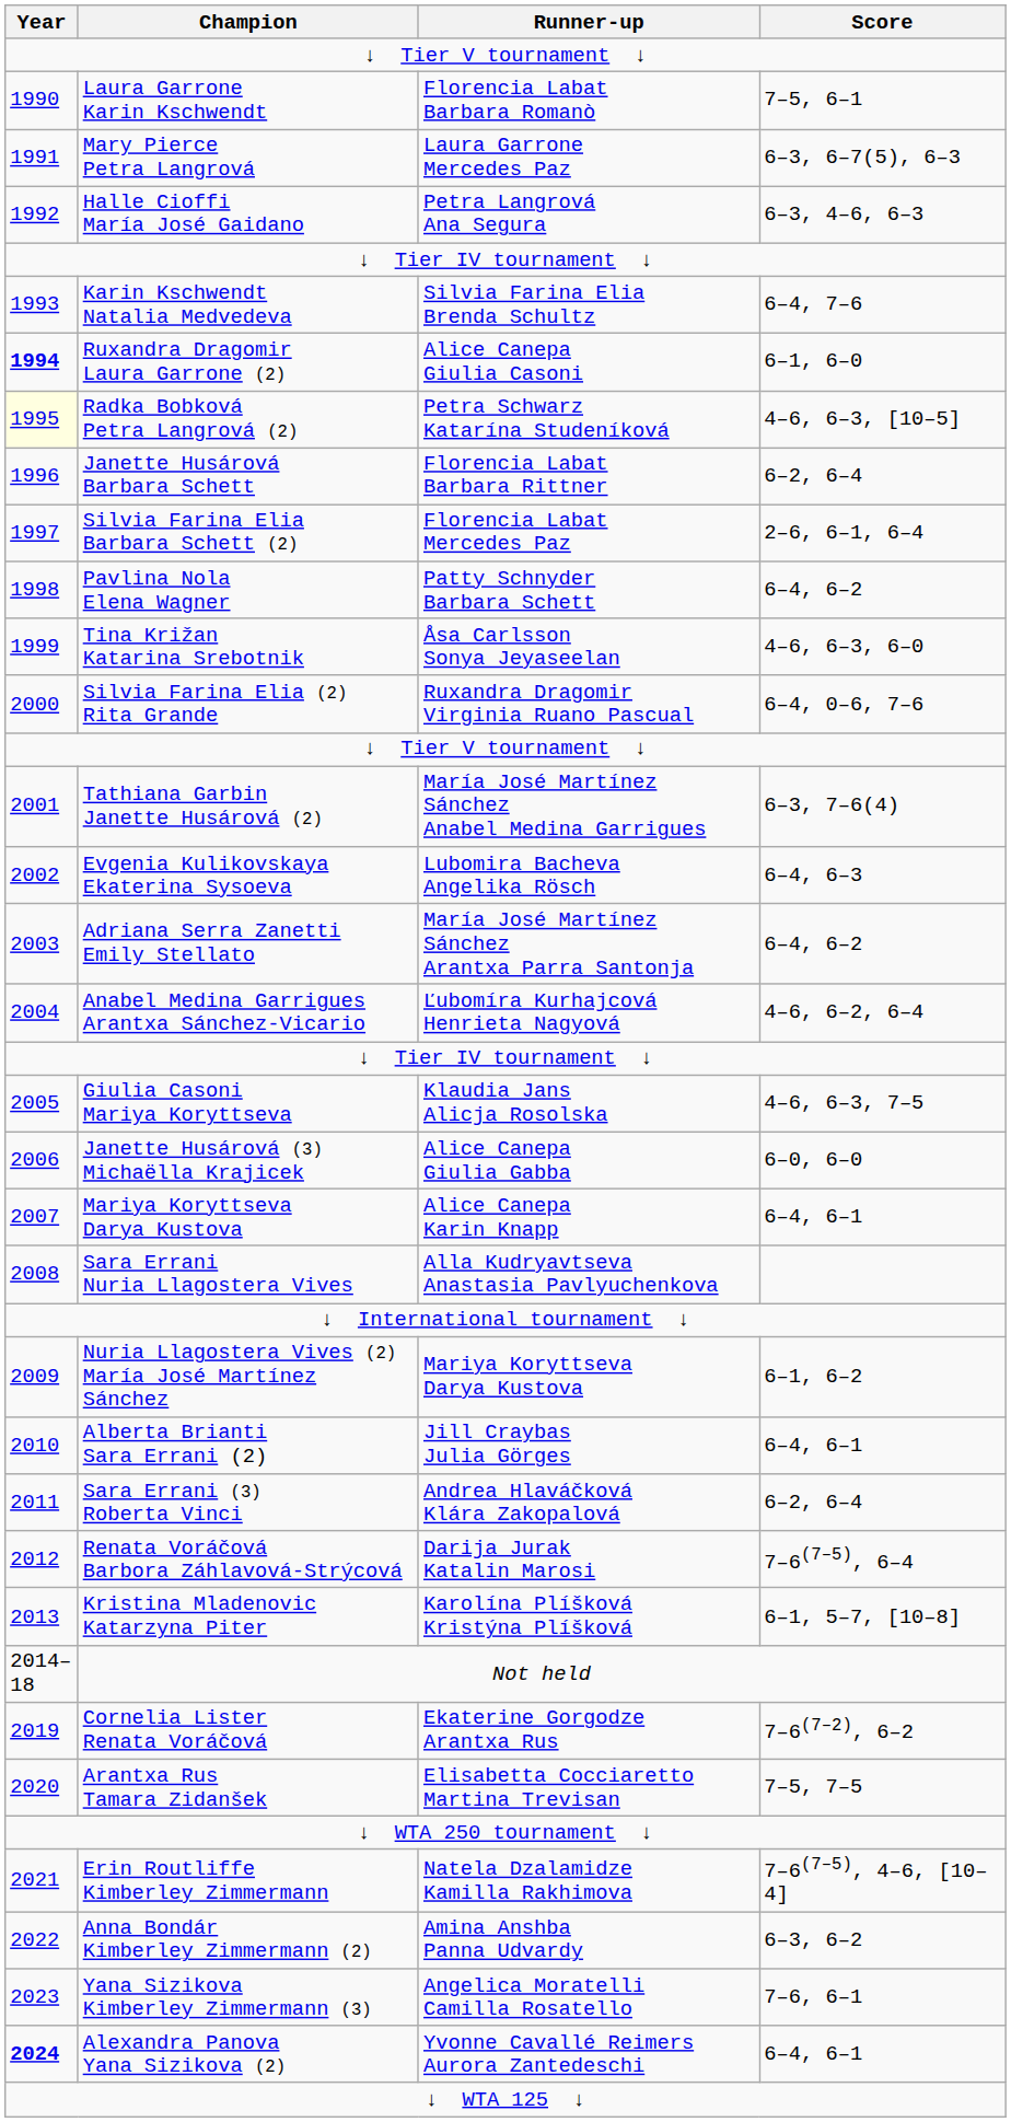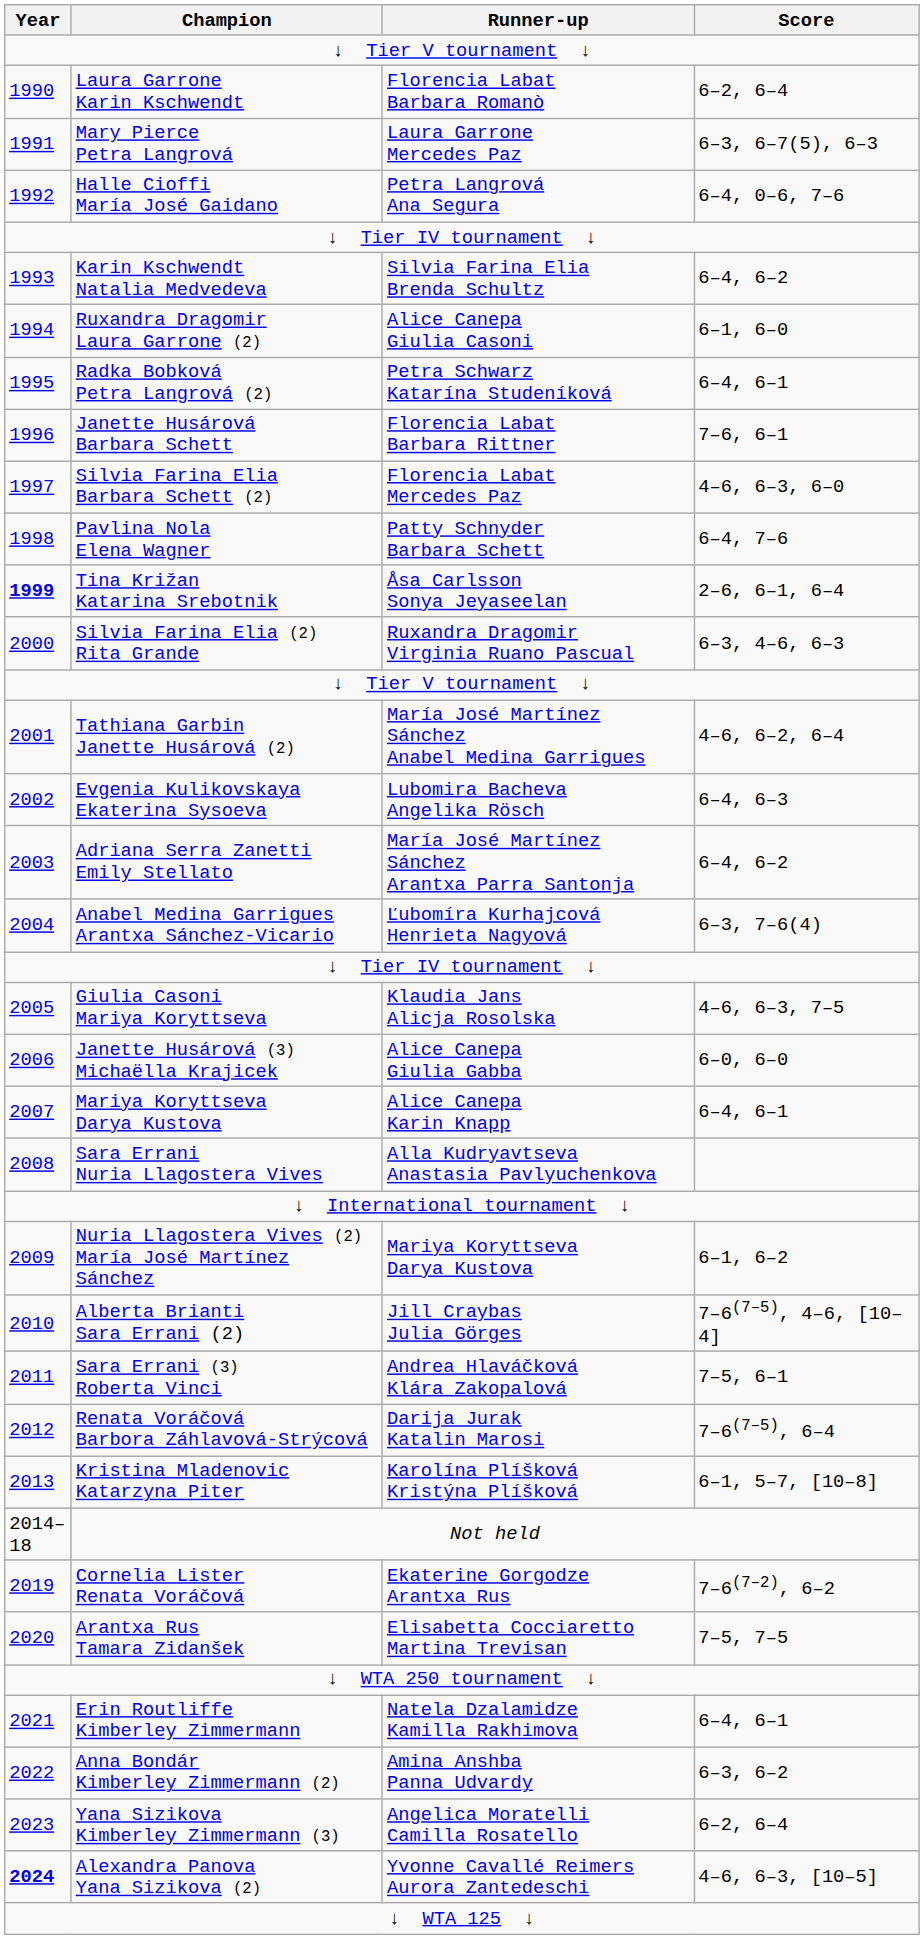Laura Garrone Karin Kschwendt | Score: 7–5, 6–1 -> 6–2, 6–4
Halle Cioffi María José Gaidano | Score: 6–3, 4–6, 6–3 -> 6–4, 0–6, 7–6
Karin Kschwendt Natalia Medvedeva | Score: 6–4, 7–6 -> 6–4, 6–2
Ruxandra Dragomir Laura Garrone (2) | Year: bold -> normal
Radka Bobková Petra Langrová (2) | Year: lightyellow background -> no background
Radka Bobková Petra Langrová (2) | Score: 4–6, 6–3, [10–5] -> 6–4, 6–1
Janette Husárová Barbara Schett | Score: 6–2, 6–4 -> 7–6, 6–1
Silvia Farina Elia Barbara Schett (2) | Score: 2–6, 6–1, 6–4 -> 4–6, 6–3, 6–0
Pavlina Nola Elena Wagner | Score: 6–4, 6–2 -> 6–4, 7–6
Tina Križan Katarina Srebotnik | Year: normal -> bold
Tina Križan Katarina Srebotnik | Score: 4–6, 6–3, 6–0 -> 2–6, 6–1, 6–4
Silvia Farina Elia (2) Rita Grande | Score: 6–4, 0–6, 7–6 -> 6–3, 4–6, 6–3
Tathiana Garbin Janette Husárová (2) | Score: 6–3, 7–6(4) -> 4–6, 6–2, 6–4
Anabel Medina Garrigues Arantxa Sánchez-Vicario | Score: 4–6, 6–2, 6–4 -> 6–3, 7–6(4)
Alberta Brianti Sara Errani (2) | Score: 6–4, 6–1 -> 7–6(7–5), 4–6, [10–4]
Sara Errani (3) Roberta Vinci | Score: 6–2, 6–4 -> 7–5, 6–1
Erin Routliffe Kimberley Zimmermann | Score: 7–6(7–5), 4–6, [10–4] -> 6–4, 6–1
Yana Sizikova Kimberley Zimmermann (3) | Score: 7–6, 6–1 -> 6–2, 6–4
Alexandra Panova Yana Sizikova (2) | Score: 6–4, 6–1 -> 4–6, 6–3, [10–5]
